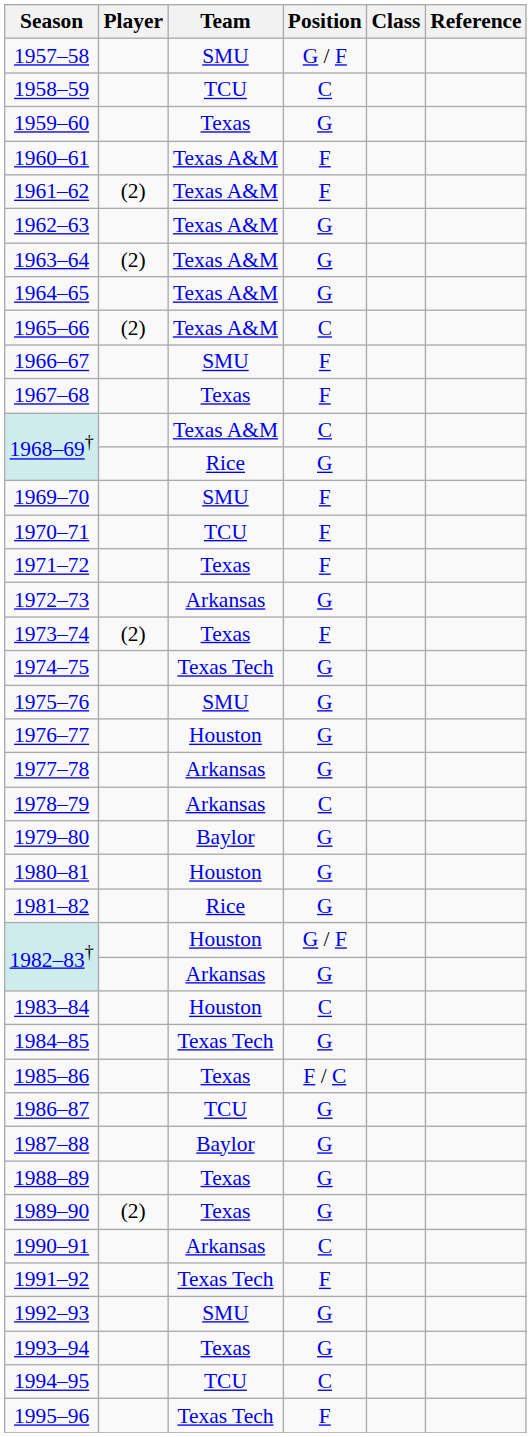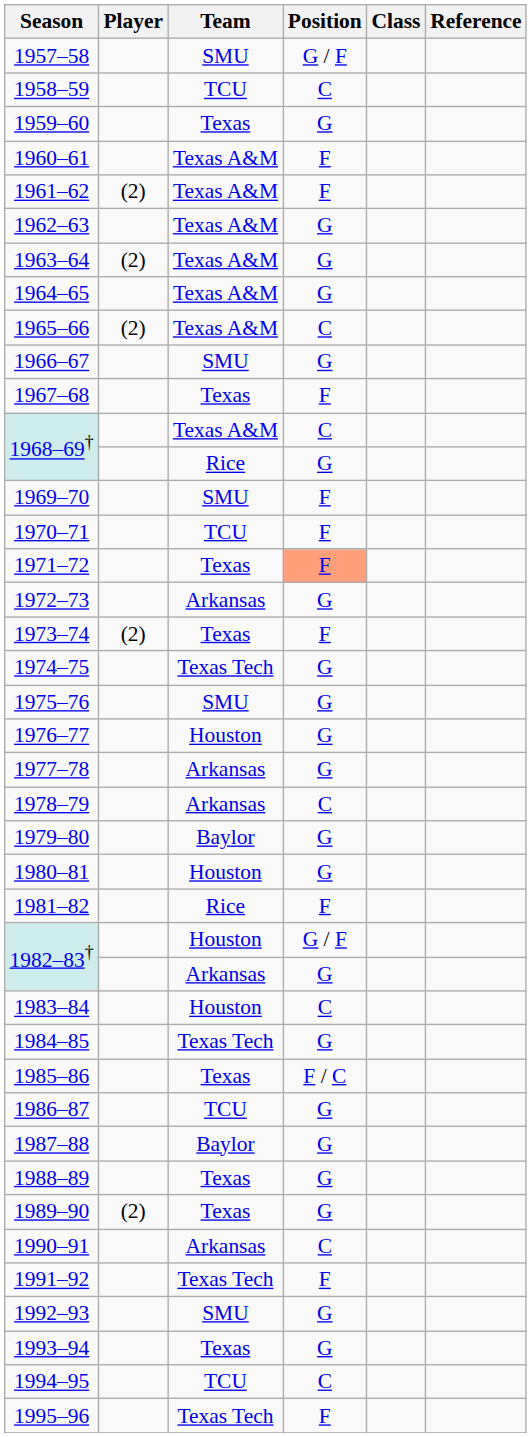1966–67 | Position: F -> G
1971–72 | Position: no background -> lightsalmon background
1981–82 | Position: G -> F
